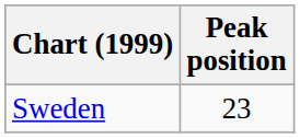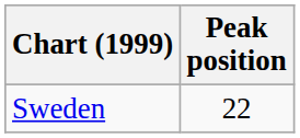Sweden | Peak position: 23 -> 22
